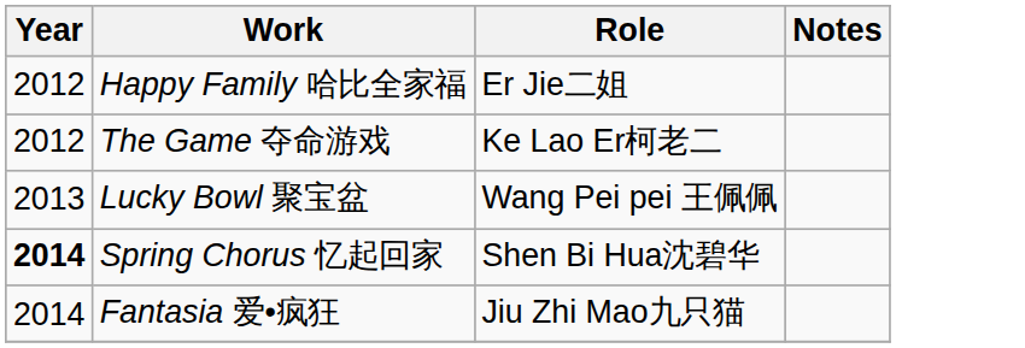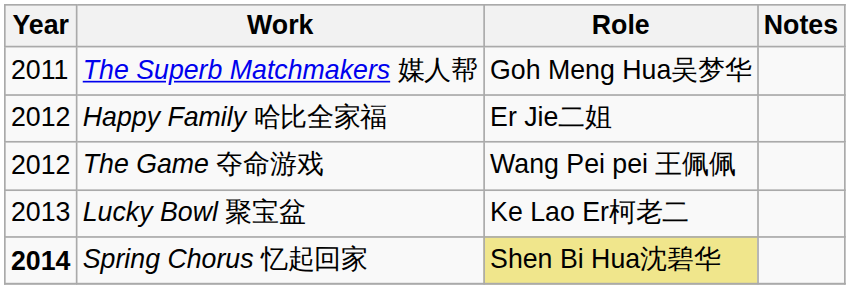+ row: 2011 | The Superb Matchmakers 媒人帮 | Goh Meng Hua吴梦华
The Game 夺命游戏 | Role: Ke Lao Er柯老二 -> Wang Pei pei 王佩佩
Lucky Bowl 聚宝盆 | Role: Wang Pei pei 王佩佩 -> Ke Lao Er柯老二
Spring Chorus 忆起回家 | Role: no background -> khaki background
- row: 2014 | Fantasia 爱•疯狂 | Jiu Zhi Mao九只猫
